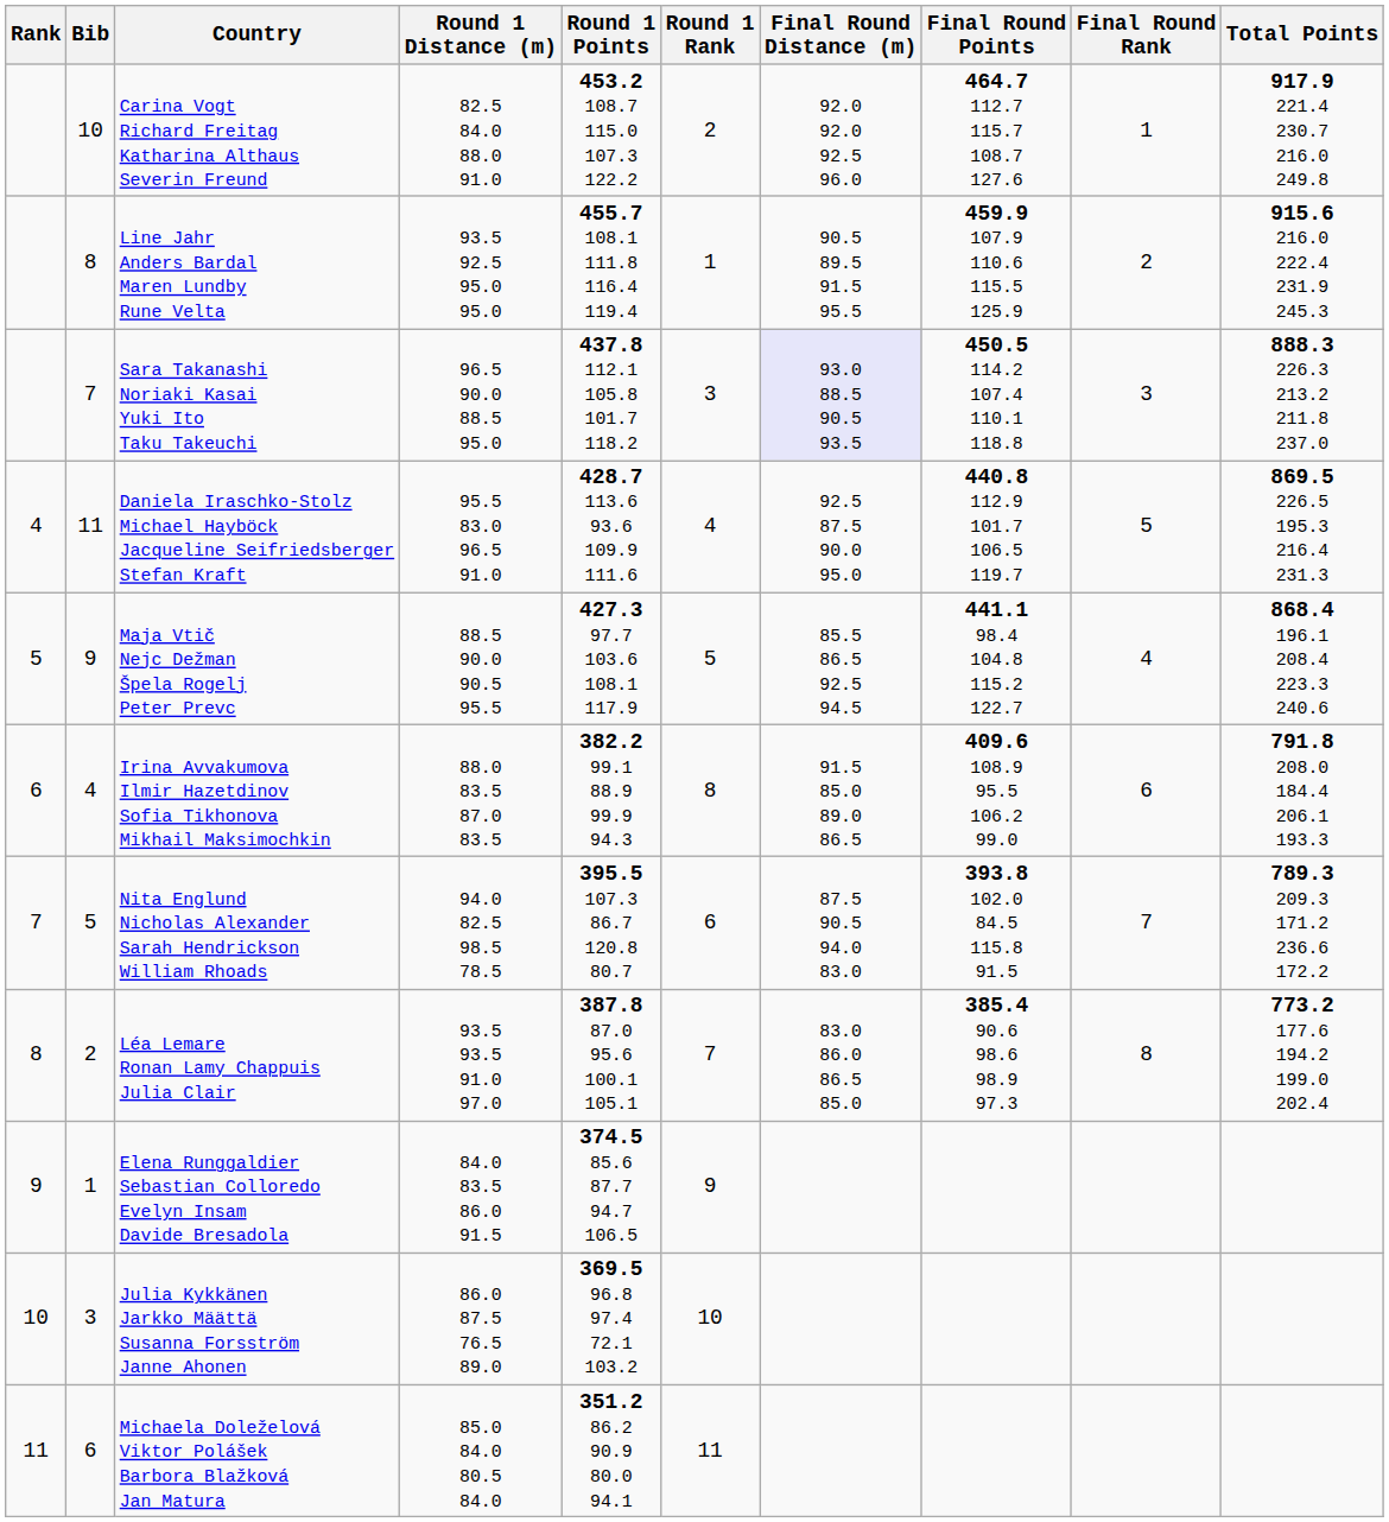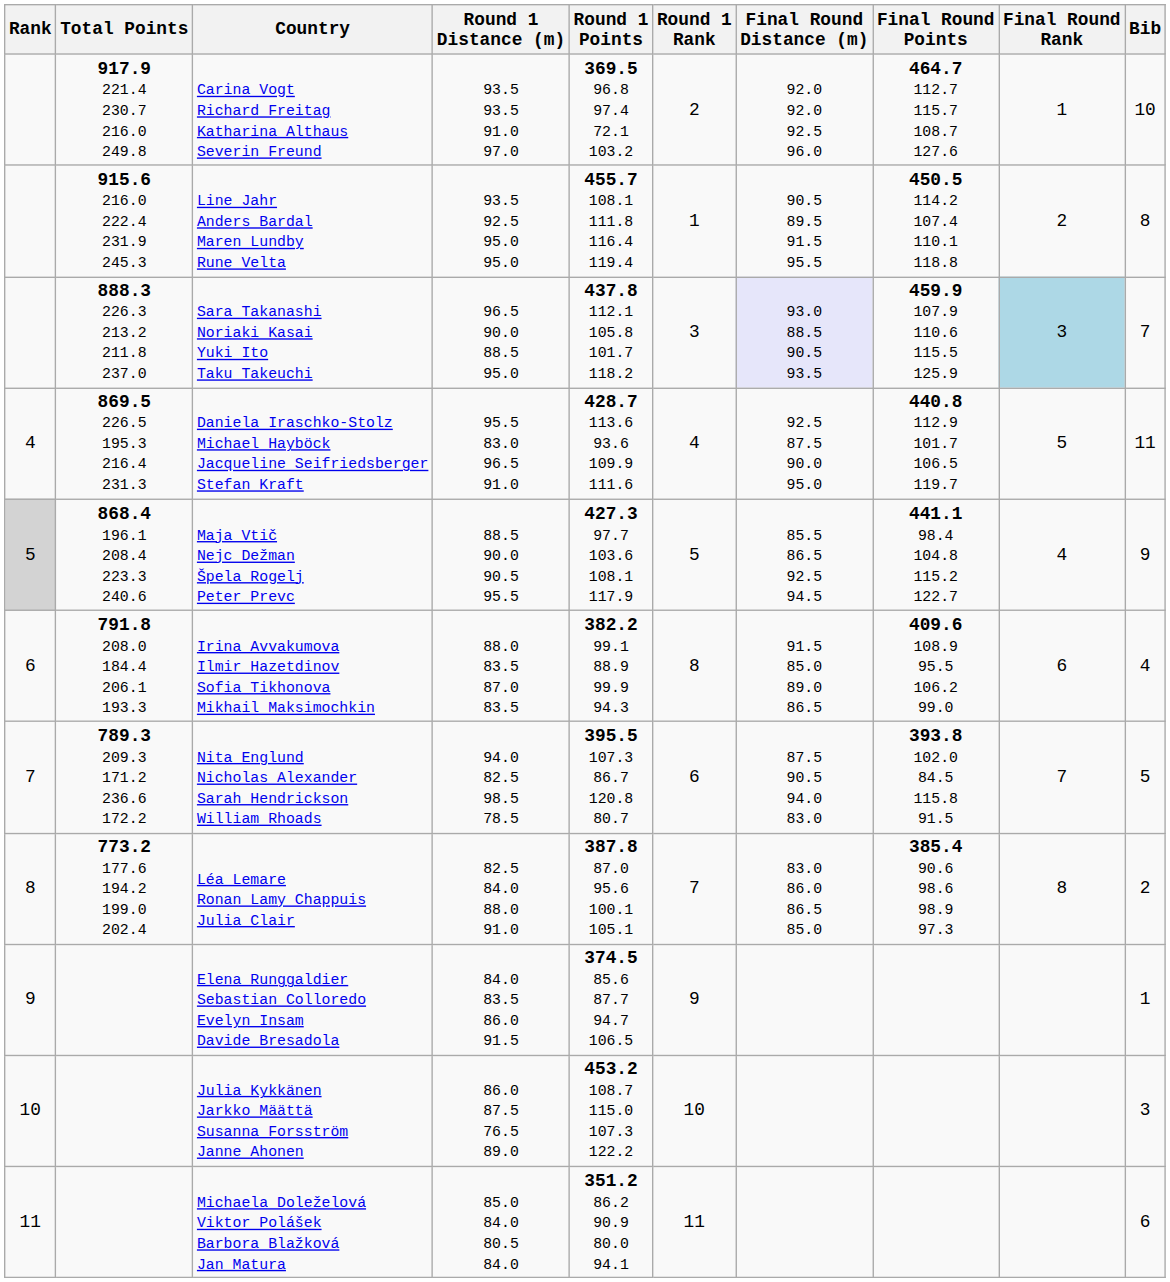columns swapped: Bib <-> Total Points
Carina Vogt Richard Freitag Katharina Althaus Severin Freund | Round 1 Distance (m): 82.5 84.0 88.0 91.0 -> 93.5 93.5 91.0 97.0
Carina Vogt Richard Freitag Katharina Althaus Severin Freund | Round 1 Points: 453.2 108.7 115.0 107.3 122.2 -> 369.5 96.8 97.4 72.1 103.2
Line Jahr Anders Bardal Maren Lundby Rune Velta | Final Round Points: 459.9 107.9 110.6 115.5 125.9 -> 450.5 114.2 107.4 110.1 118.8
Sara Takanashi Noriaki Kasai Yuki Ito Taku Takeuchi | Final Round Points: 450.5 114.2 107.4 110.1 118.8 -> 459.9 107.9 110.6 115.5 125.9
Sara Takanashi Noriaki Kasai Yuki Ito Taku Takeuchi | Final Round Rank: no background -> lightblue background
Maja Vtič Nejc Dežman Špela Rogelj Peter Prevc | Rank: no background -> lightgrey background
Léa Lemare Ronan Lamy Chappuis Julia Clair | Round 1 Distance (m): 93.5 93.5 91.0 97.0 -> 82.5 84.0 88.0 91.0
Julia Kykkänen Jarkko Määttä Susanna Forsström Janne Ahonen | Round 1 Points: 369.5 96.8 97.4 72.1 103.2 -> 453.2 108.7 115.0 107.3 122.2
